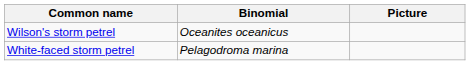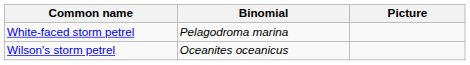rows swapped: Wilson's storm petrel <-> White-faced storm petrel
